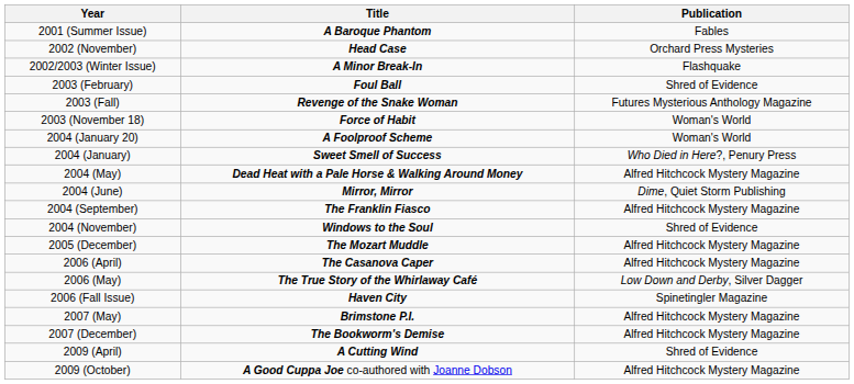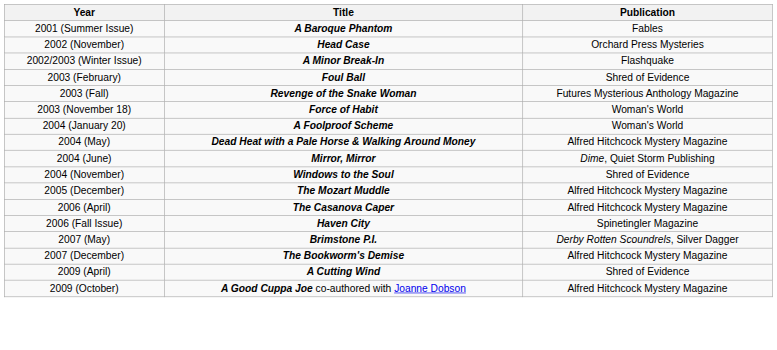- row: 2004 (January) | Sweet Smell of Success | Who Died in Here?, Penury Press
- row: 2004 (September) | The Franklin Fiasco | Alfred Hitchcock Mystery Magazine
- row: 2006 (May) | The True Story of the Whirlaway Café | Low Down and Derby, Silver Dagger
2007 (May) | Publication: Alfred Hitchcock Mystery Magazine -> Derby Rotten Scoundrels, Silver Dagger
